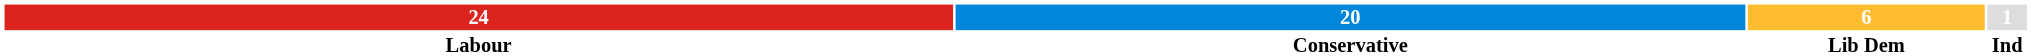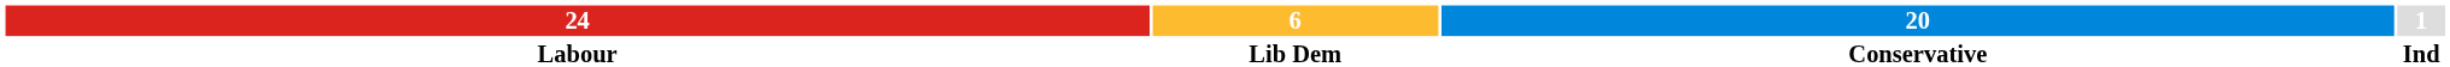columns swapped: 20 <-> 6
